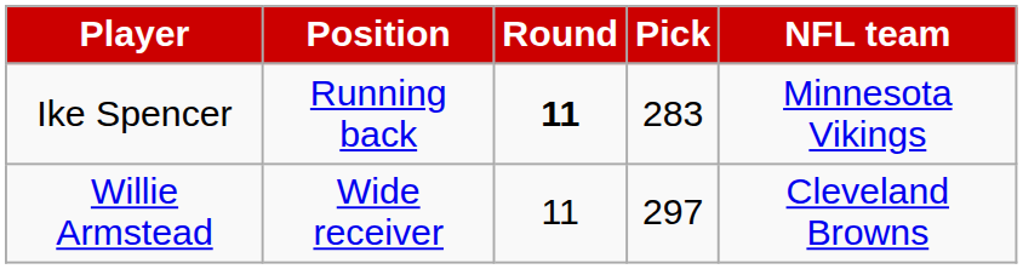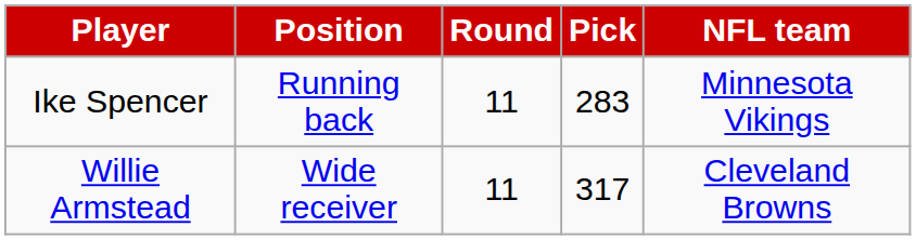Ike Spencer | Round: bold -> normal
Willie Armstead | Pick: 297 -> 317
